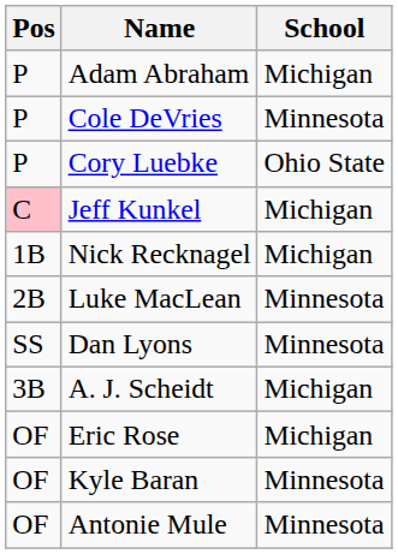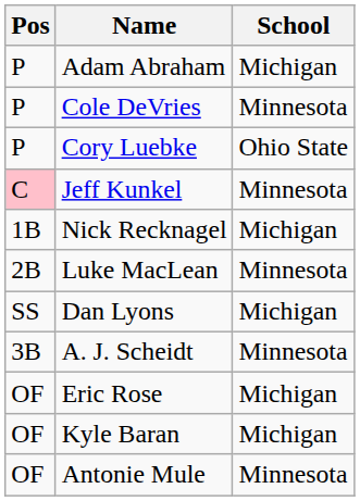Jeff Kunkel | School: Michigan -> Minnesota
Dan Lyons | School: Minnesota -> Michigan
A. J. Scheidt | School: Michigan -> Minnesota
Kyle Baran | School: Minnesota -> Michigan
